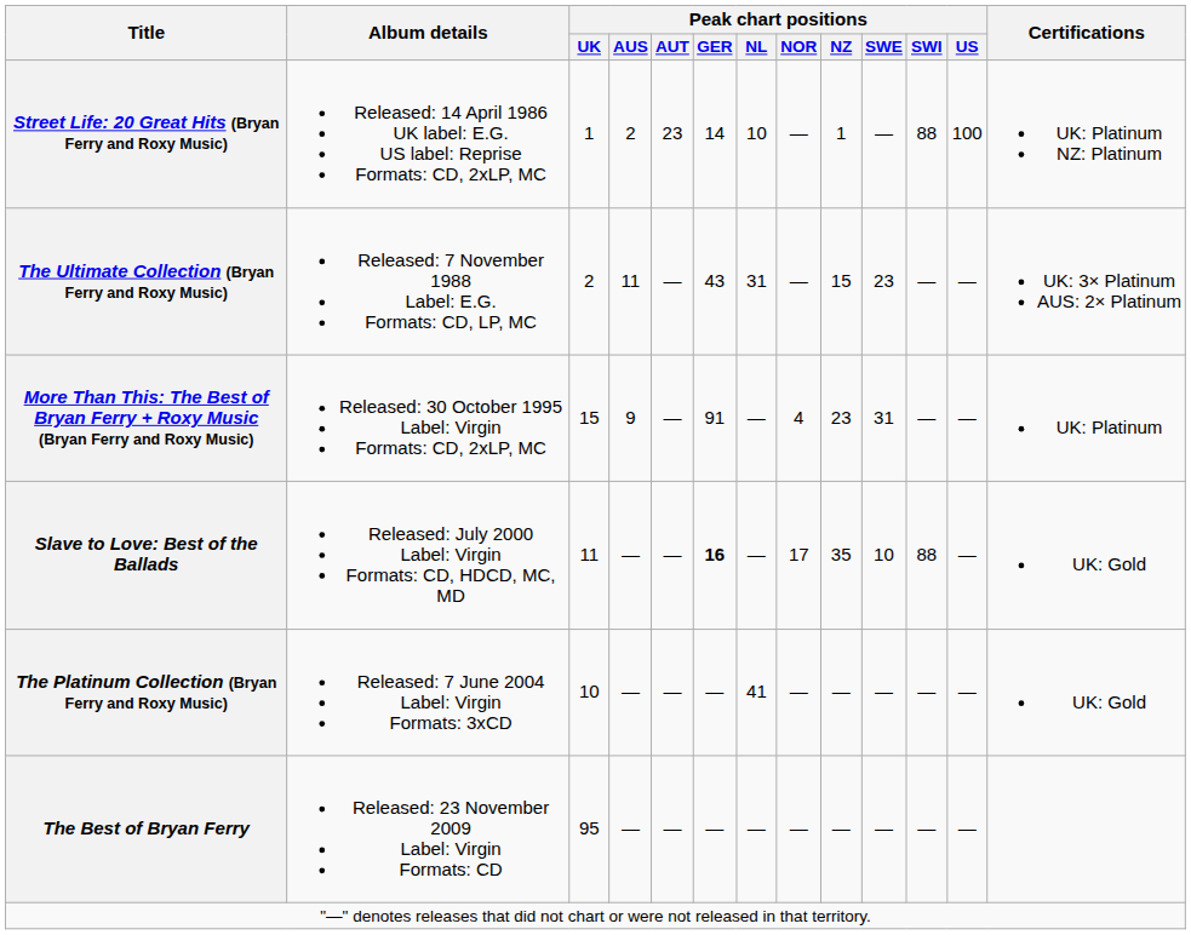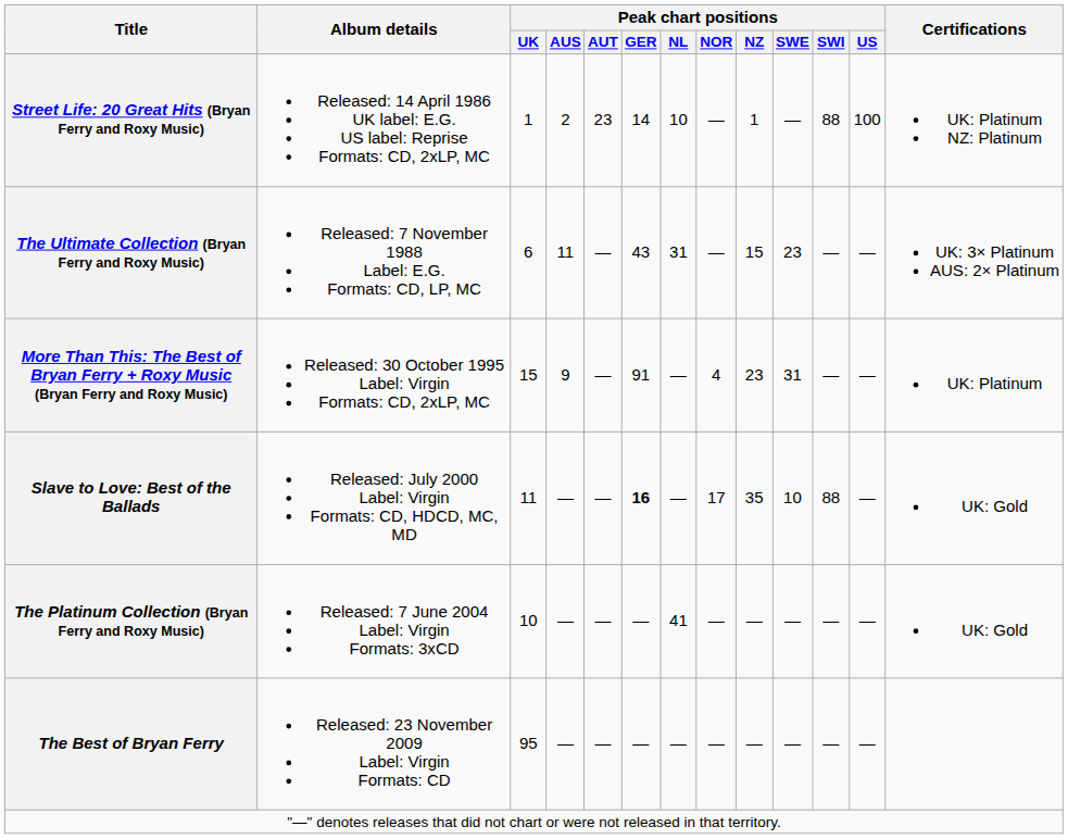The Ultimate Collection (Bryan Ferry and Roxy Music) | Peak chart positions / UK: 2 -> 6
